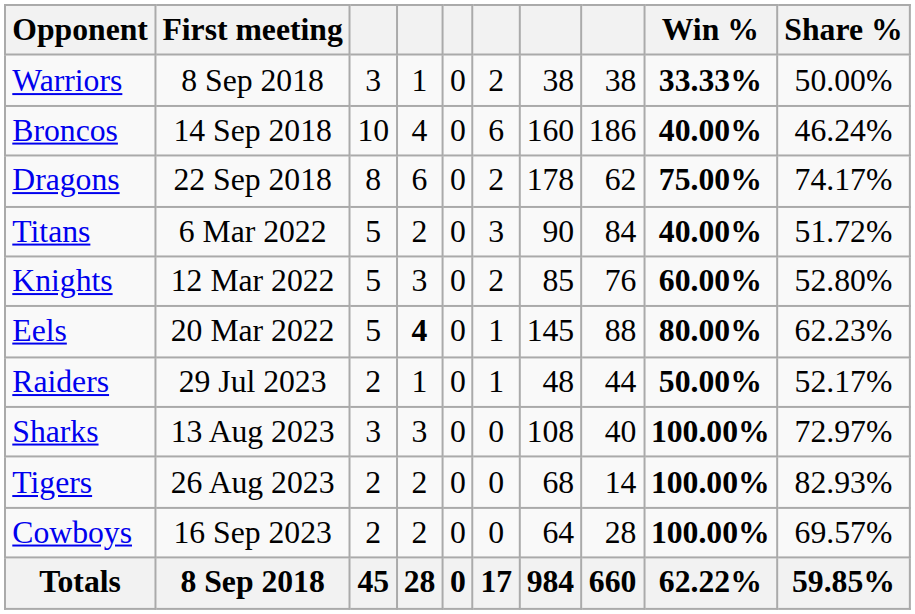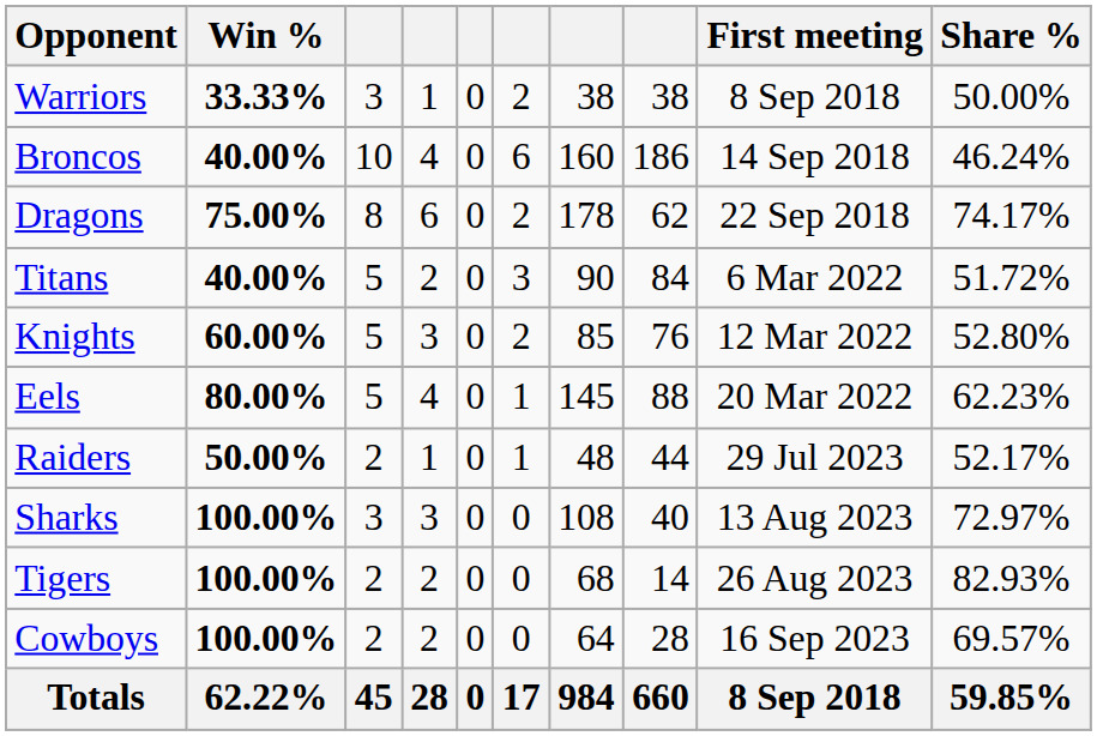columns swapped: First meeting <-> Win %
Eels | column 4: bold -> normal
